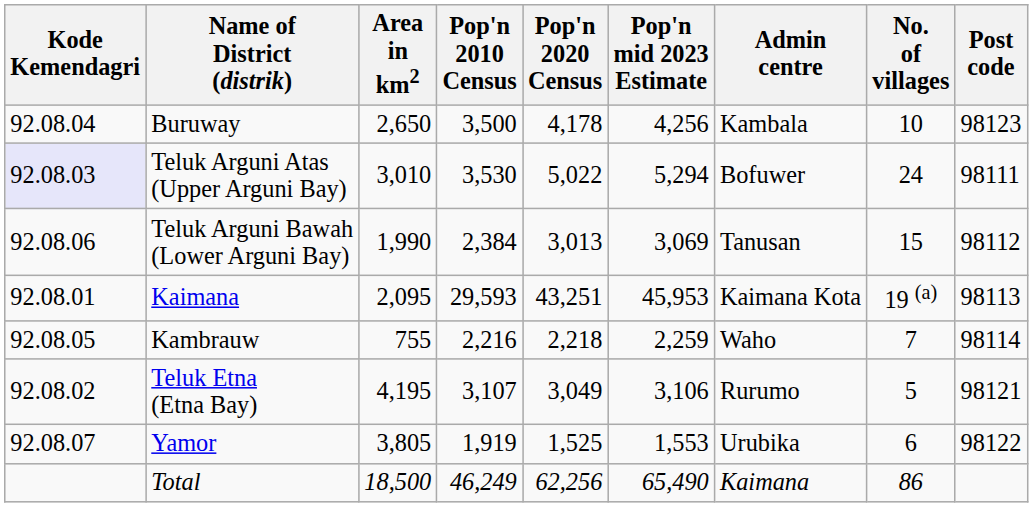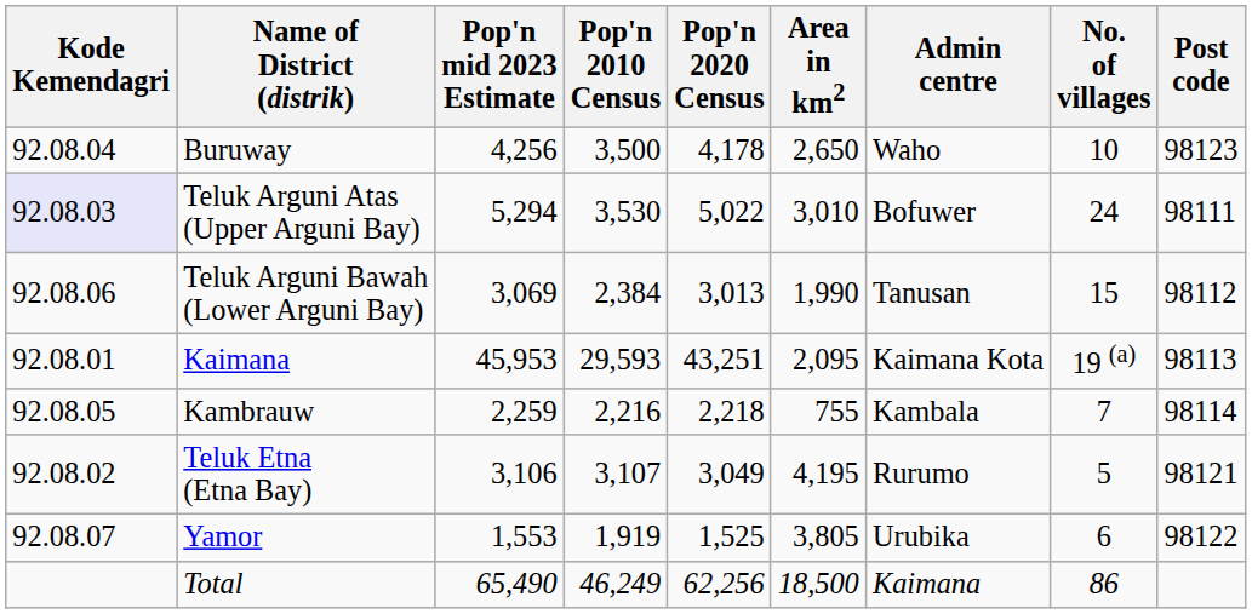columns swapped: Area in km2 <-> Pop'n mid 2023 Estimate
Buruway | Admin centre: Kambala -> Waho
Kambrauw | Admin centre: Waho -> Kambala
